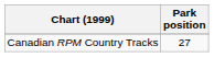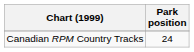Canadian RPM Country Tracks | Park position: 27 -> 24
